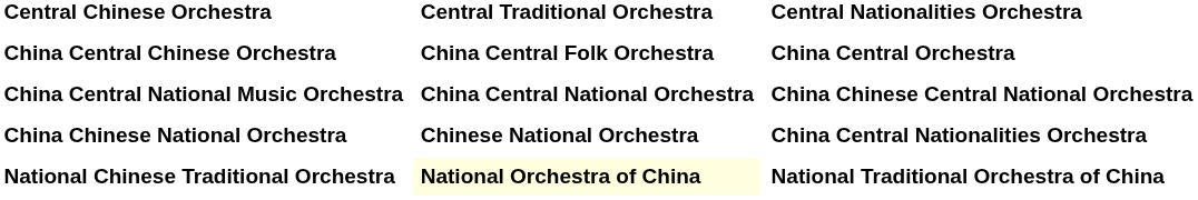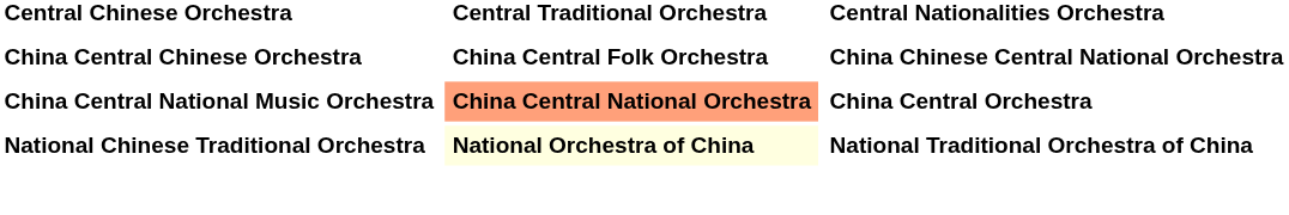China Central Chinese Orchestra | Central Nationalities Orchestra: China Central Orchestra -> China Chinese Central National Orchestra
China Central National Music Orchestra | Central Traditional Orchestra: no background -> lightsalmon background
China Central National Music Orchestra | Central Nationalities Orchestra: China Chinese Central National Orchestra -> China Central Orchestra
- row: China Chinese National Orchestra | Chinese National Orchestra | China Central Nationalities Orchestra
